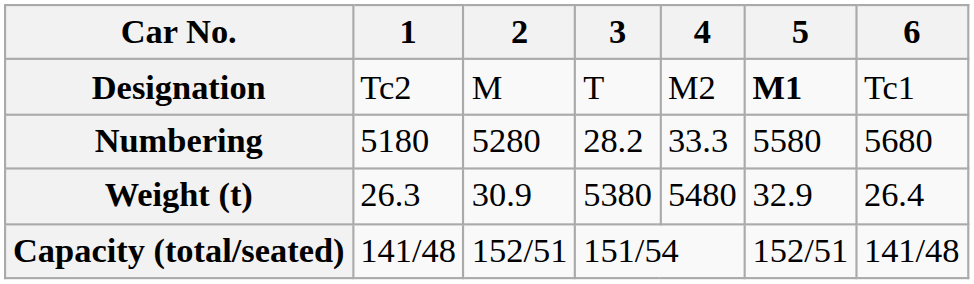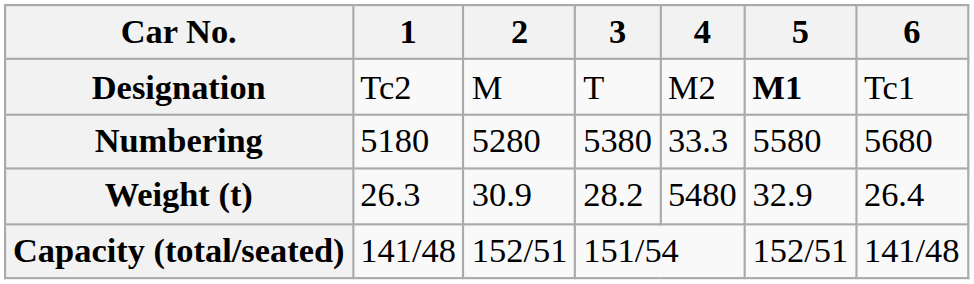Numbering | 3: 28.2 -> 5380
Weight (t) | 3: 5380 -> 28.2
